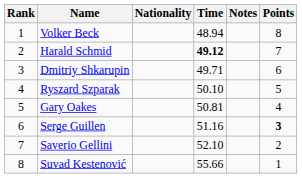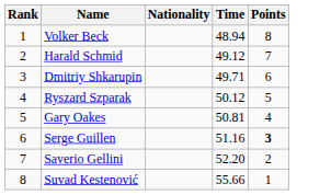- column: Notes
Harald Schmid | Time: bold -> normal
Ryszard Szparak | Time: 50.10 -> 50.12
Saverio Gellini | Time: 52.10 -> 52.20
